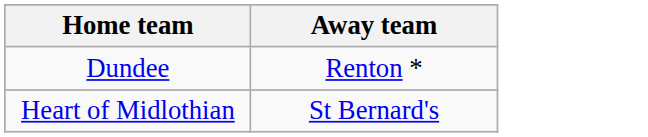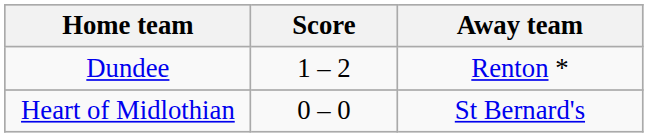+ column: Score | 1 – 2 | 0 – 0
